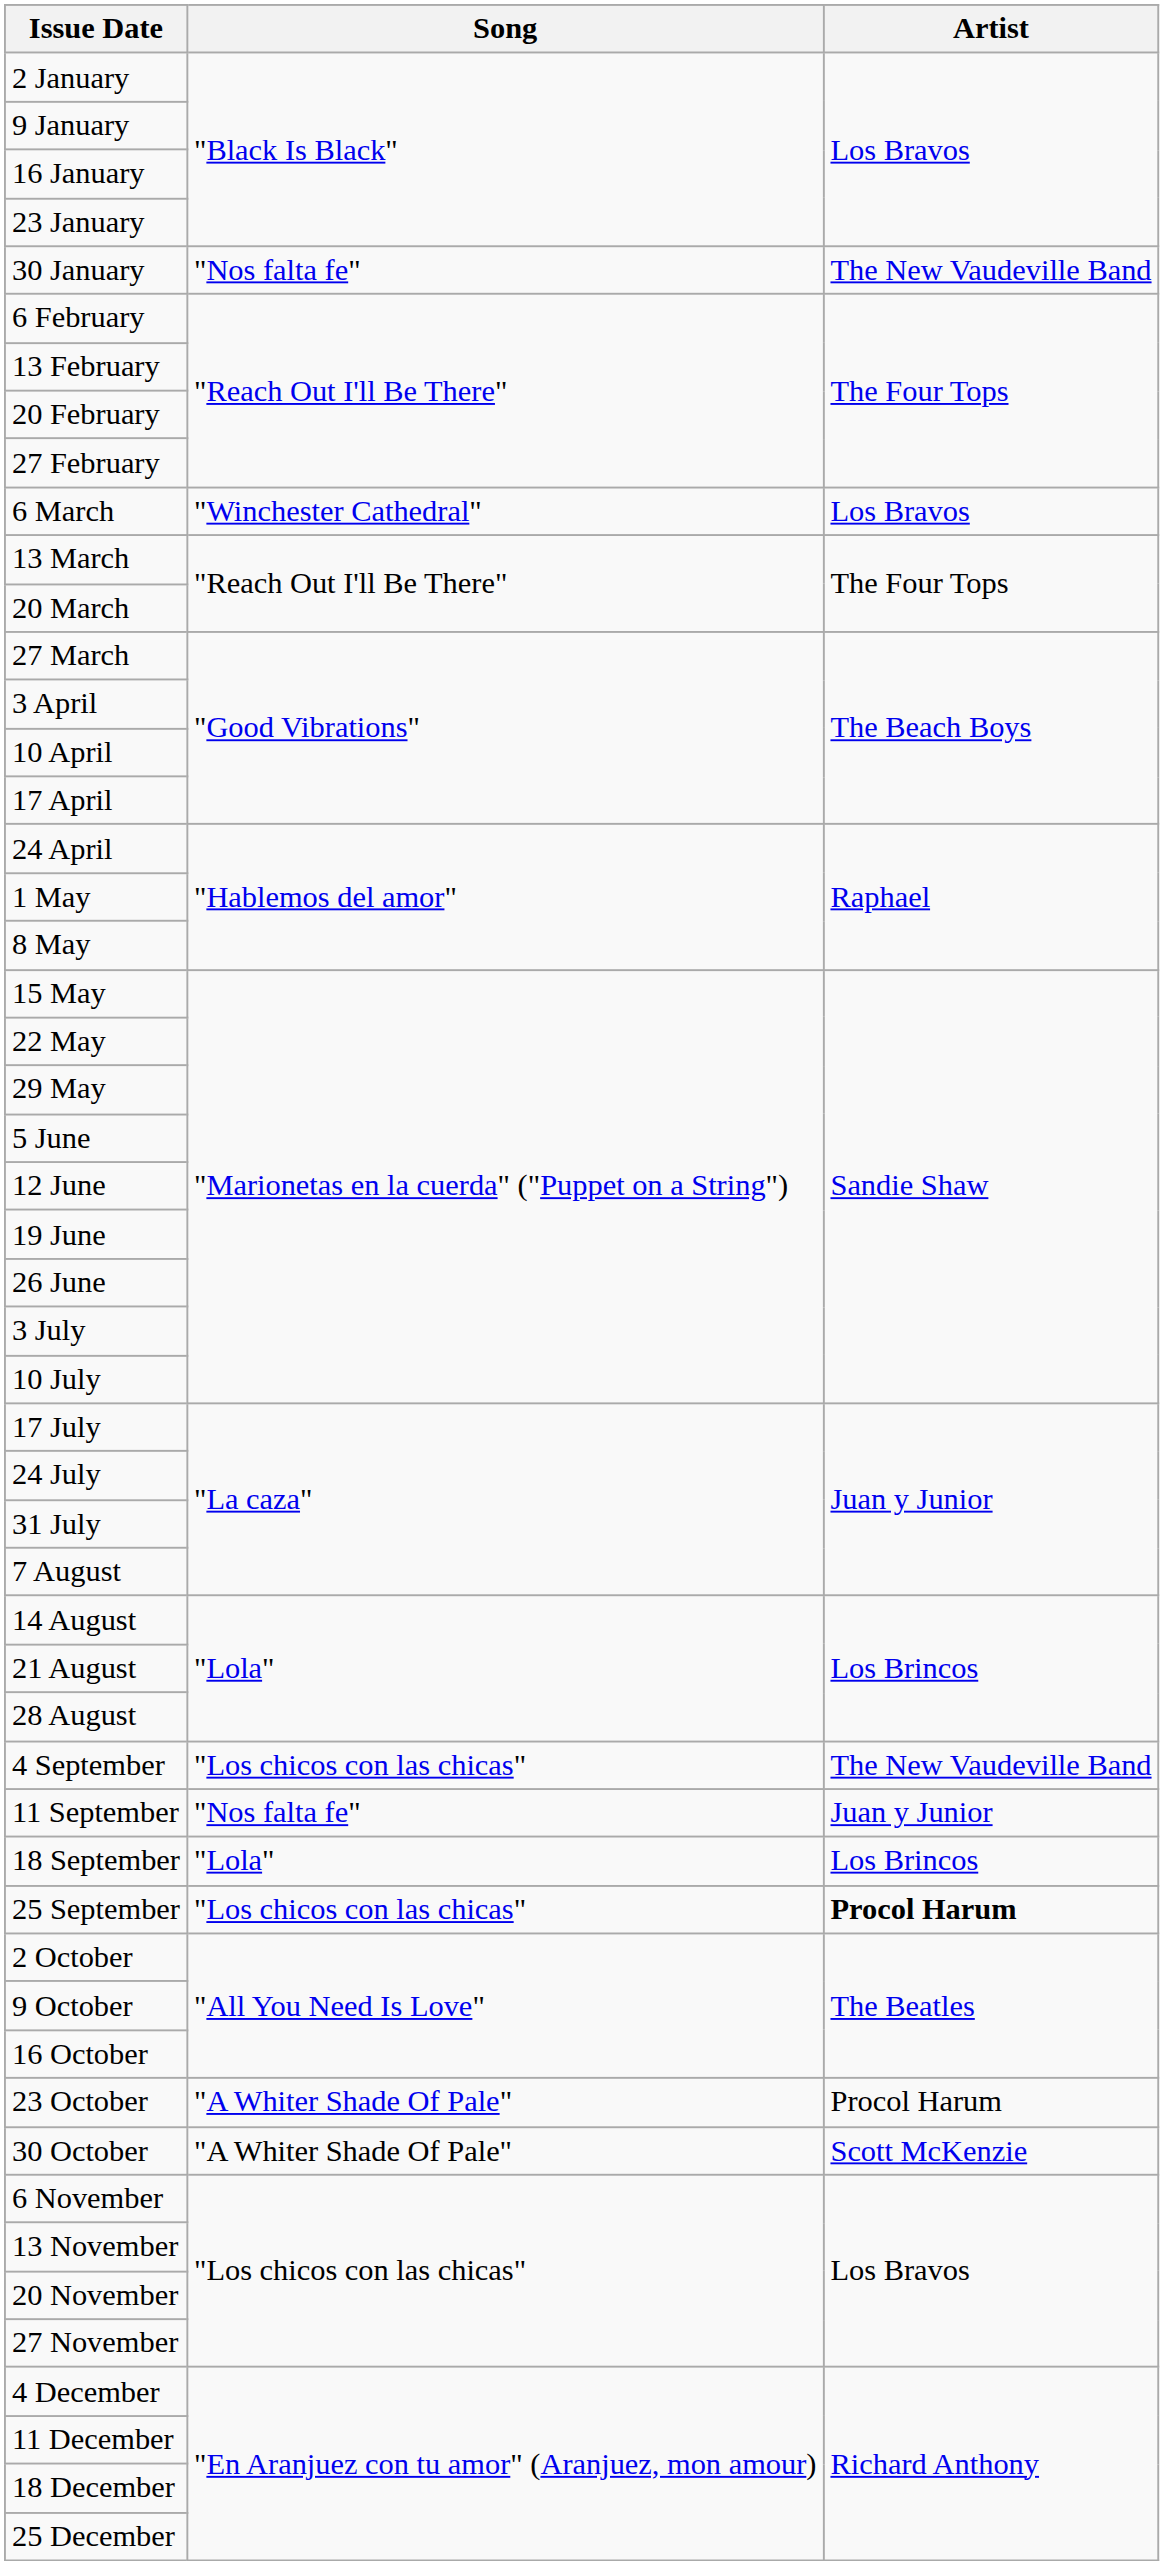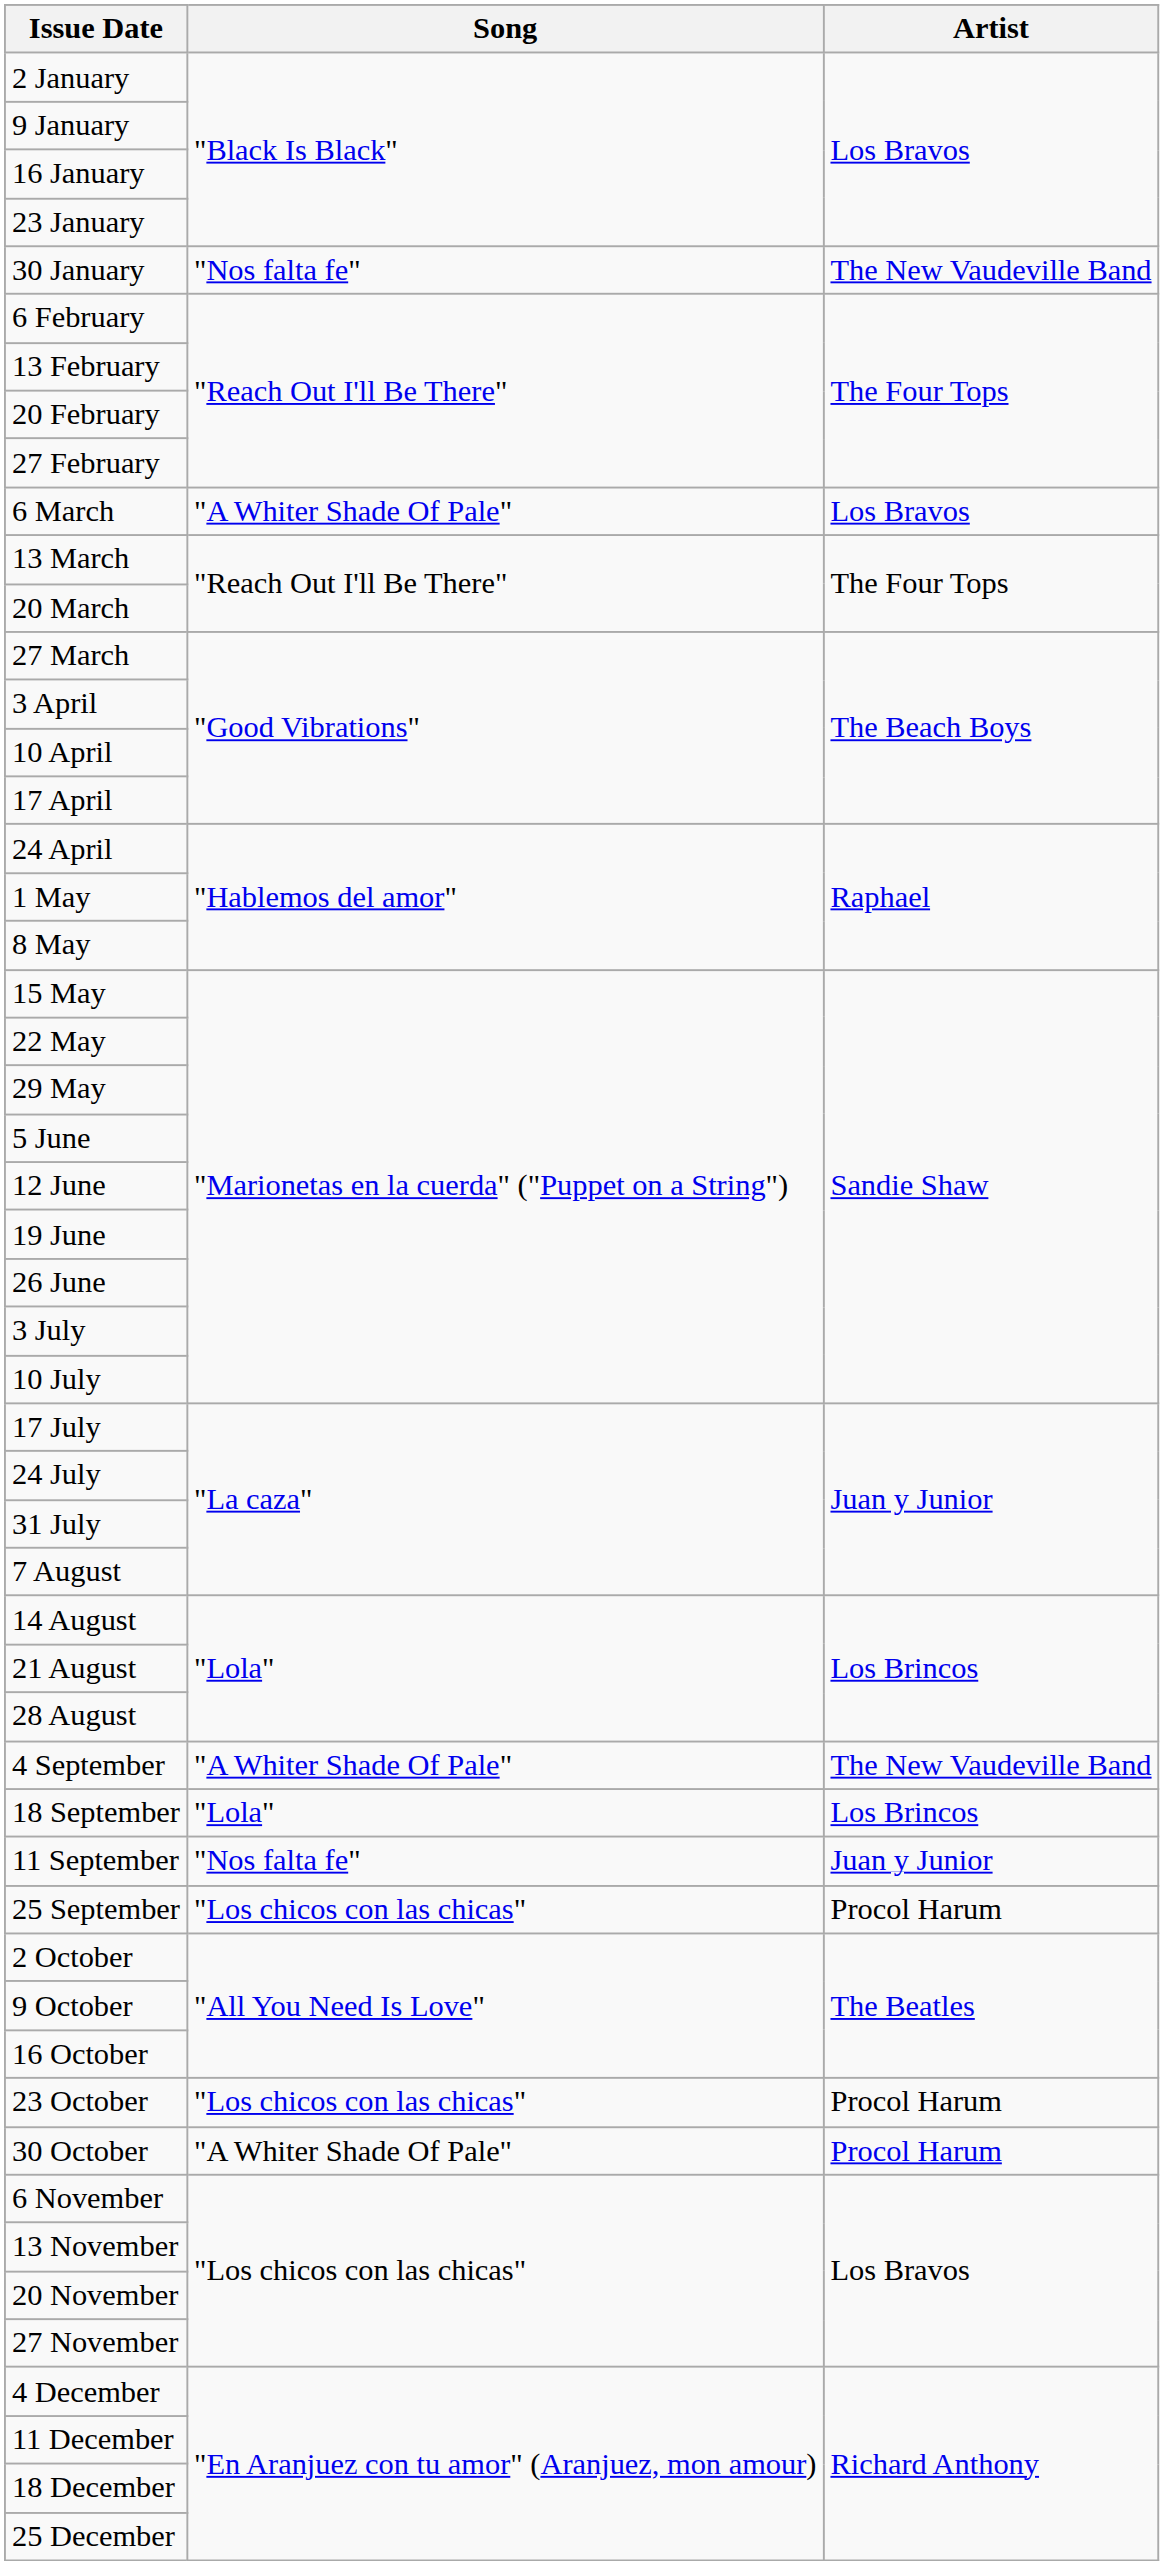6 March | Song: "Winchester Cathedral" -> "A Whiter Shade Of Pale"
4 September | Song: "Los chicos con las chicas" -> "A Whiter Shade Of Pale"
rows swapped: 11 September <-> 18 September
25 September | Artist: bold -> normal
23 October | Song: "A Whiter Shade Of Pale" -> "Los chicos con las chicas"
30 October | Artist: Scott McKenzie -> Procol Harum
